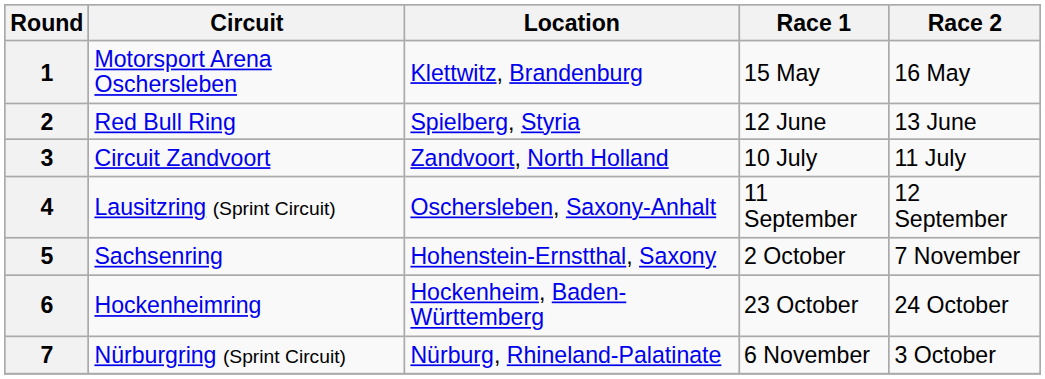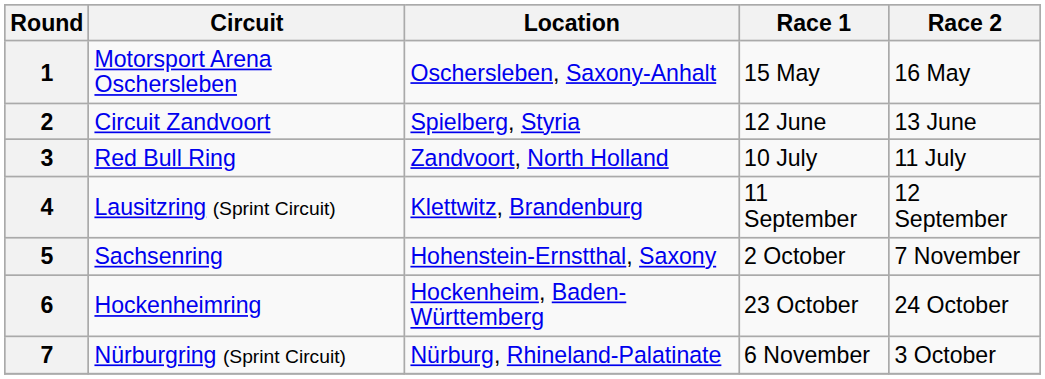1 | Location: Klettwitz, Brandenburg -> Oschersleben, Saxony-Anhalt
2 | Circuit: Red Bull Ring -> Circuit Zandvoort
3 | Circuit: Circuit Zandvoort -> Red Bull Ring
4 | Location: Oschersleben, Saxony-Anhalt -> Klettwitz, Brandenburg
